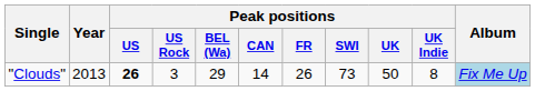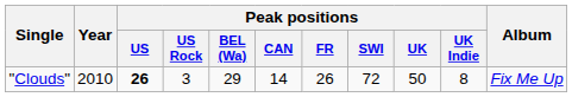"Clouds" | Year: 2013 -> 2010
"Clouds" | Peak positions / SWI: 73 -> 72
"Clouds" | Album: lightblue background -> no background
